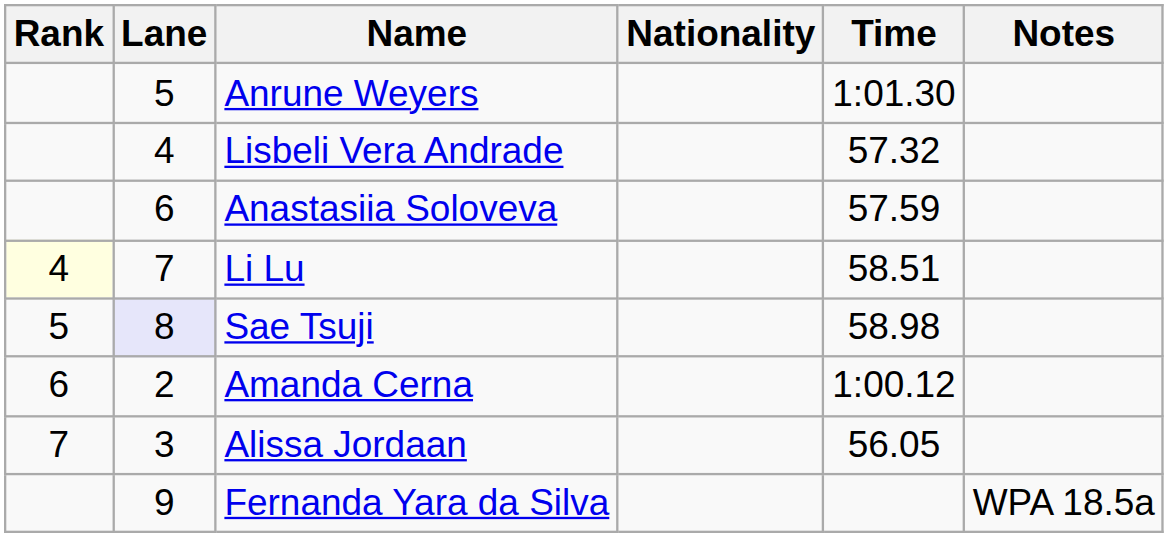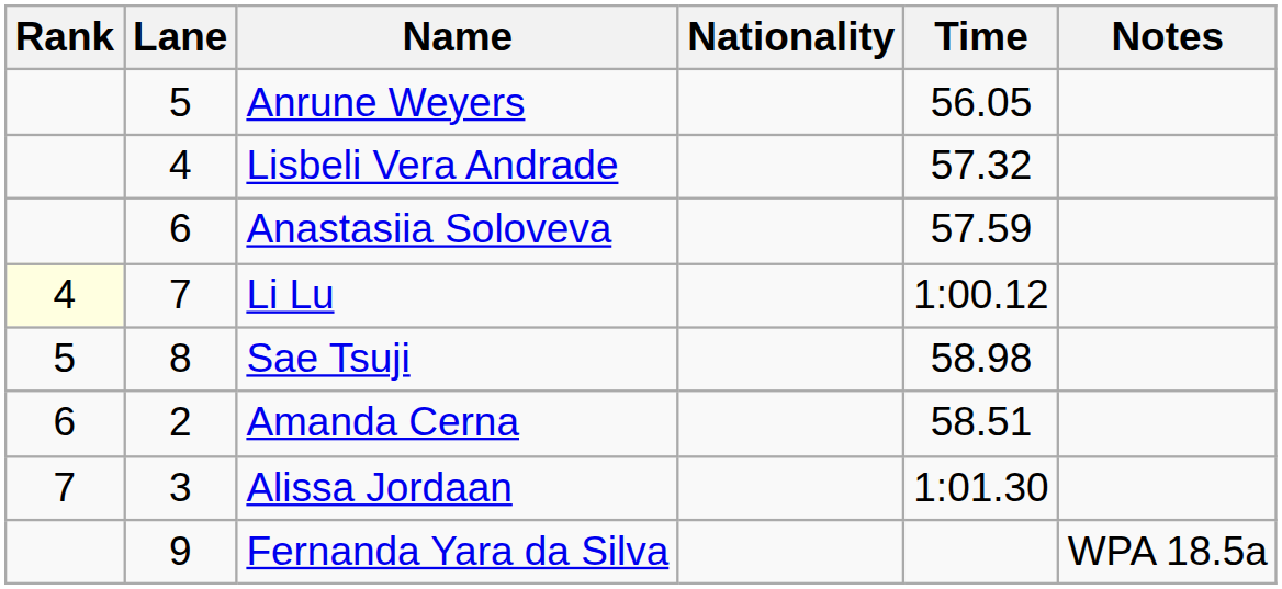Anrune Weyers | Time: 1:01.30 -> 56.05
Li Lu | Time: 58.51 -> 1:00.12
Sae Tsuji | Lane: lavender background -> no background
Amanda Cerna | Time: 1:00.12 -> 58.51
Alissa Jordaan | Time: 56.05 -> 1:01.30
